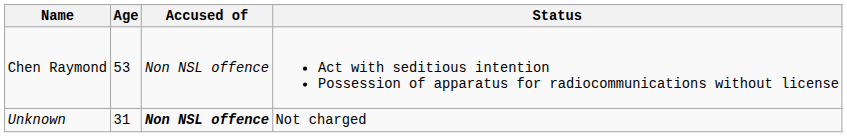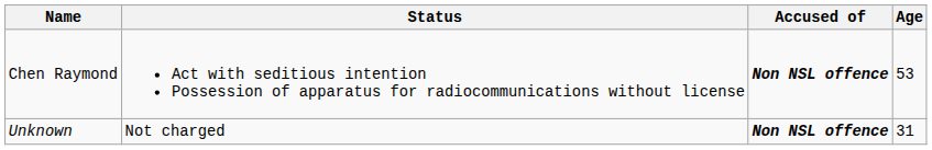columns swapped: Age <-> Status
Chen Raymond | Accused of: normal -> bold
